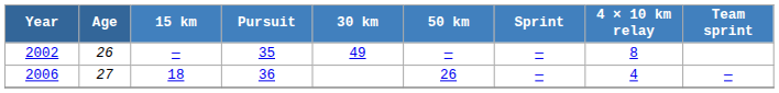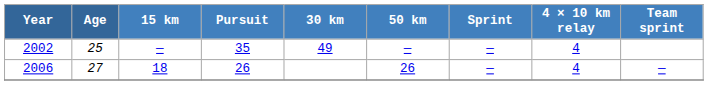2002 | Age: 26 -> 25
2002 | 4 × 10 km relay: 8 -> 4
2006 | Pursuit: 36 -> 26
